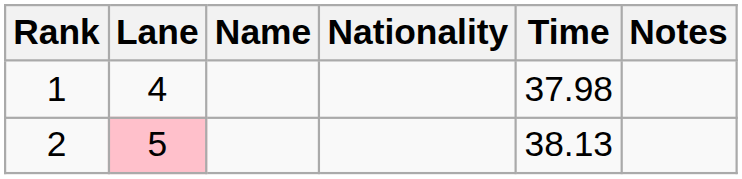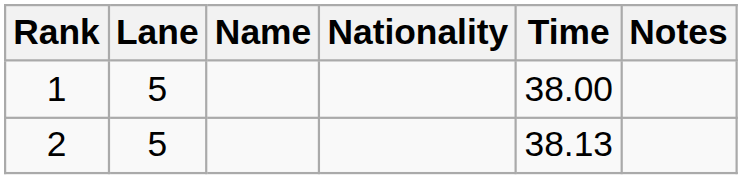1 | Lane: 4 -> 5
1 | Time: 37.98 -> 38.00
2 | Lane: pink background -> no background
